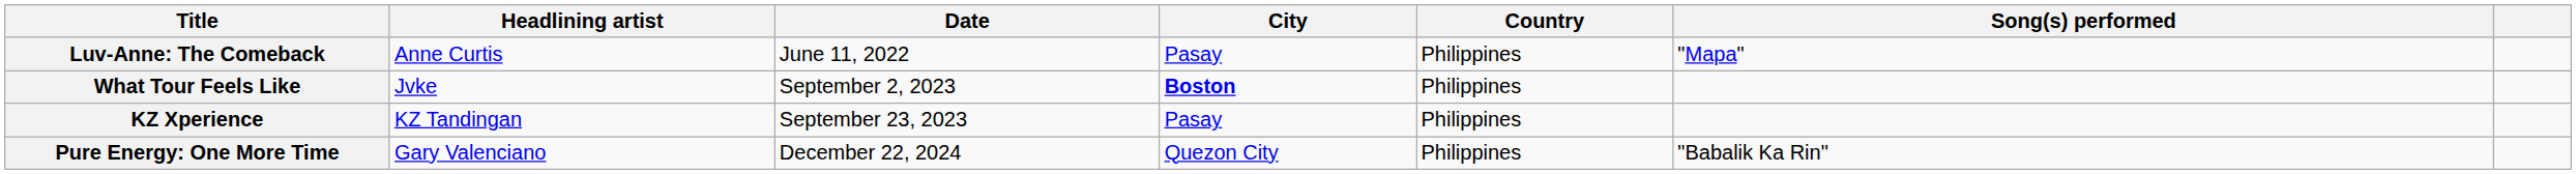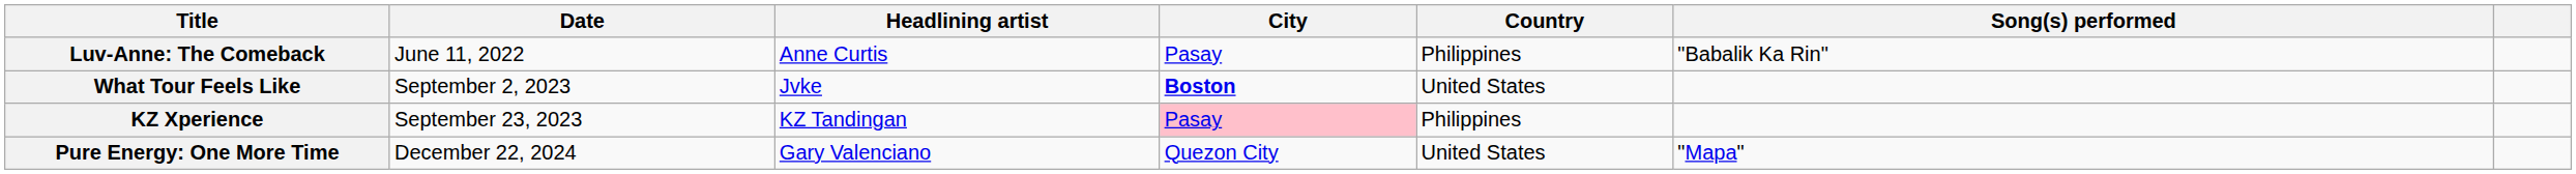columns swapped: Headlining artist <-> Date
Luv-Anne: The Comeback | Song(s) performed: "Mapa" -> "Babalik Ka Rin"
What Tour Feels Like | Country: Philippines -> United States
KZ Xperience | City: no background -> pink background
Pure Energy: One More Time | Country: Philippines -> United States
Pure Energy: One More Time | Song(s) performed: "Babalik Ka Rin" -> "Mapa"
